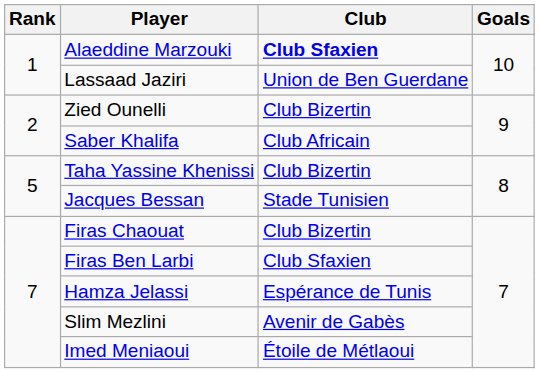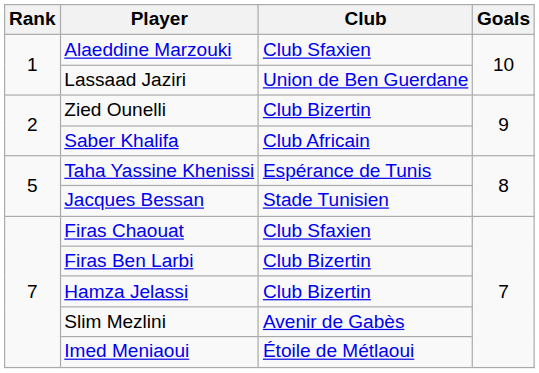Alaeddine Marzouki | Club: bold -> normal
Taha Yassine Khenissi | Club: Club Bizertin -> Espérance de Tunis
Firas Chaouat | Club: Club Bizertin -> Club Sfaxien
Firas Ben Larbi | Club: Club Sfaxien -> Club Bizertin
Hamza Jelassi | Club: Espérance de Tunis -> Club Bizertin
